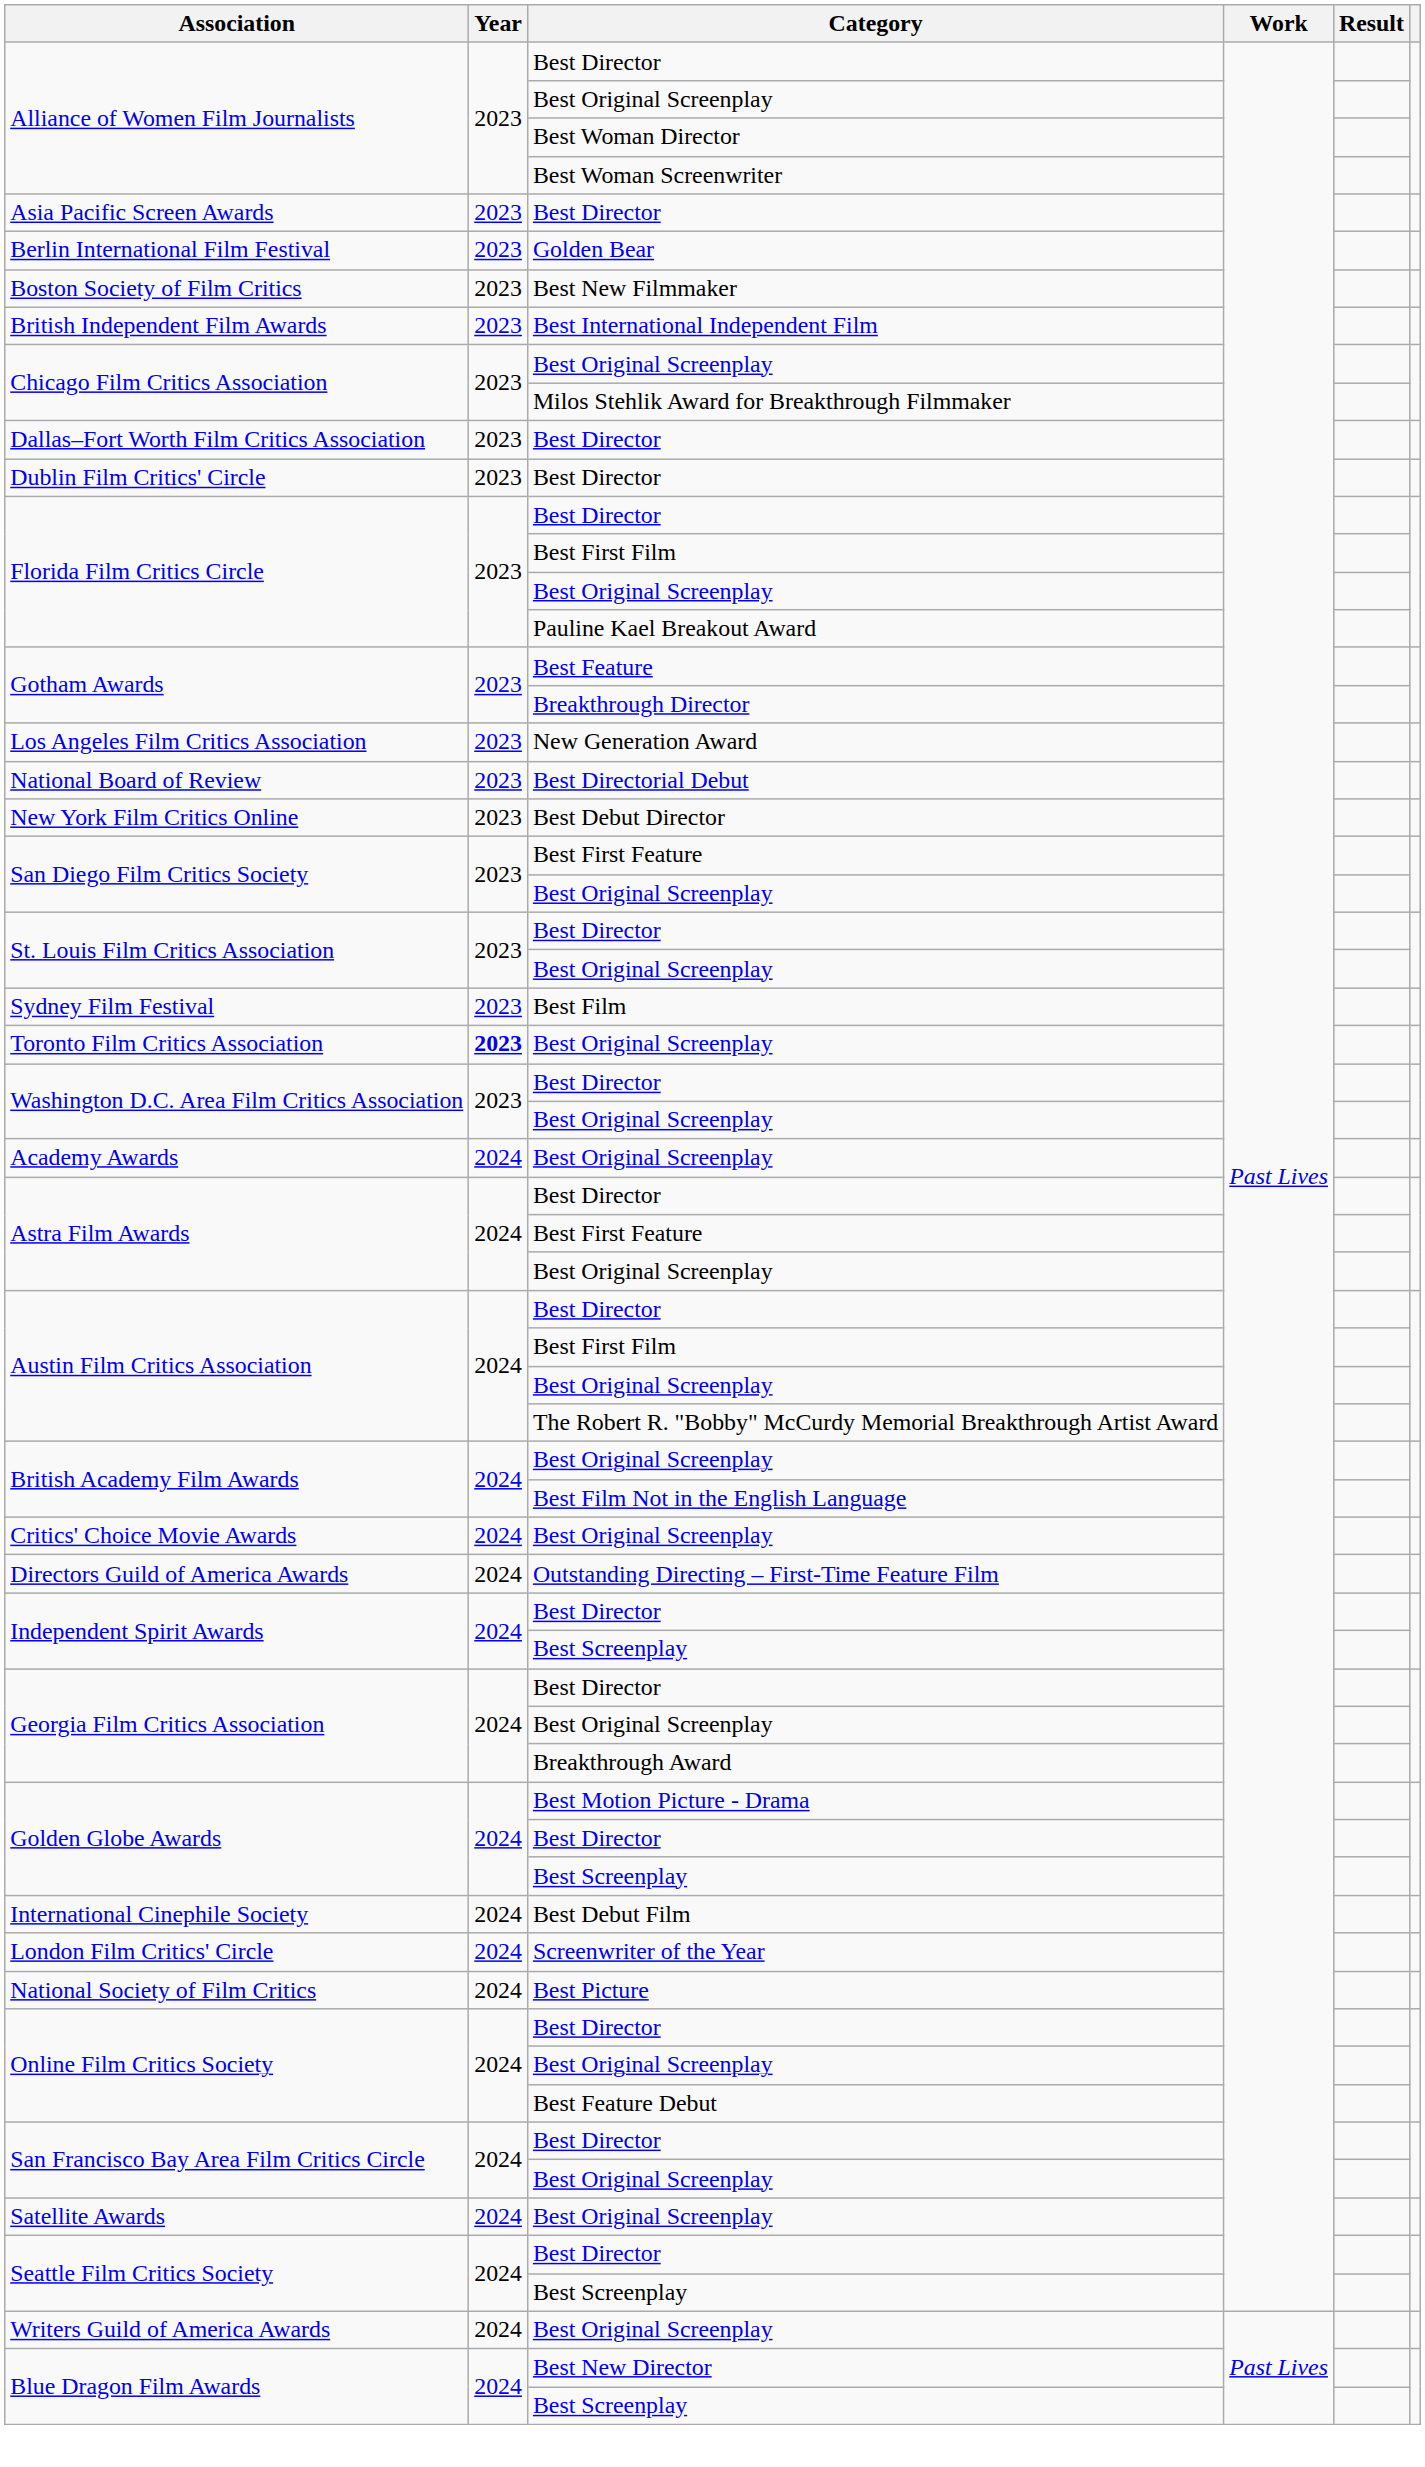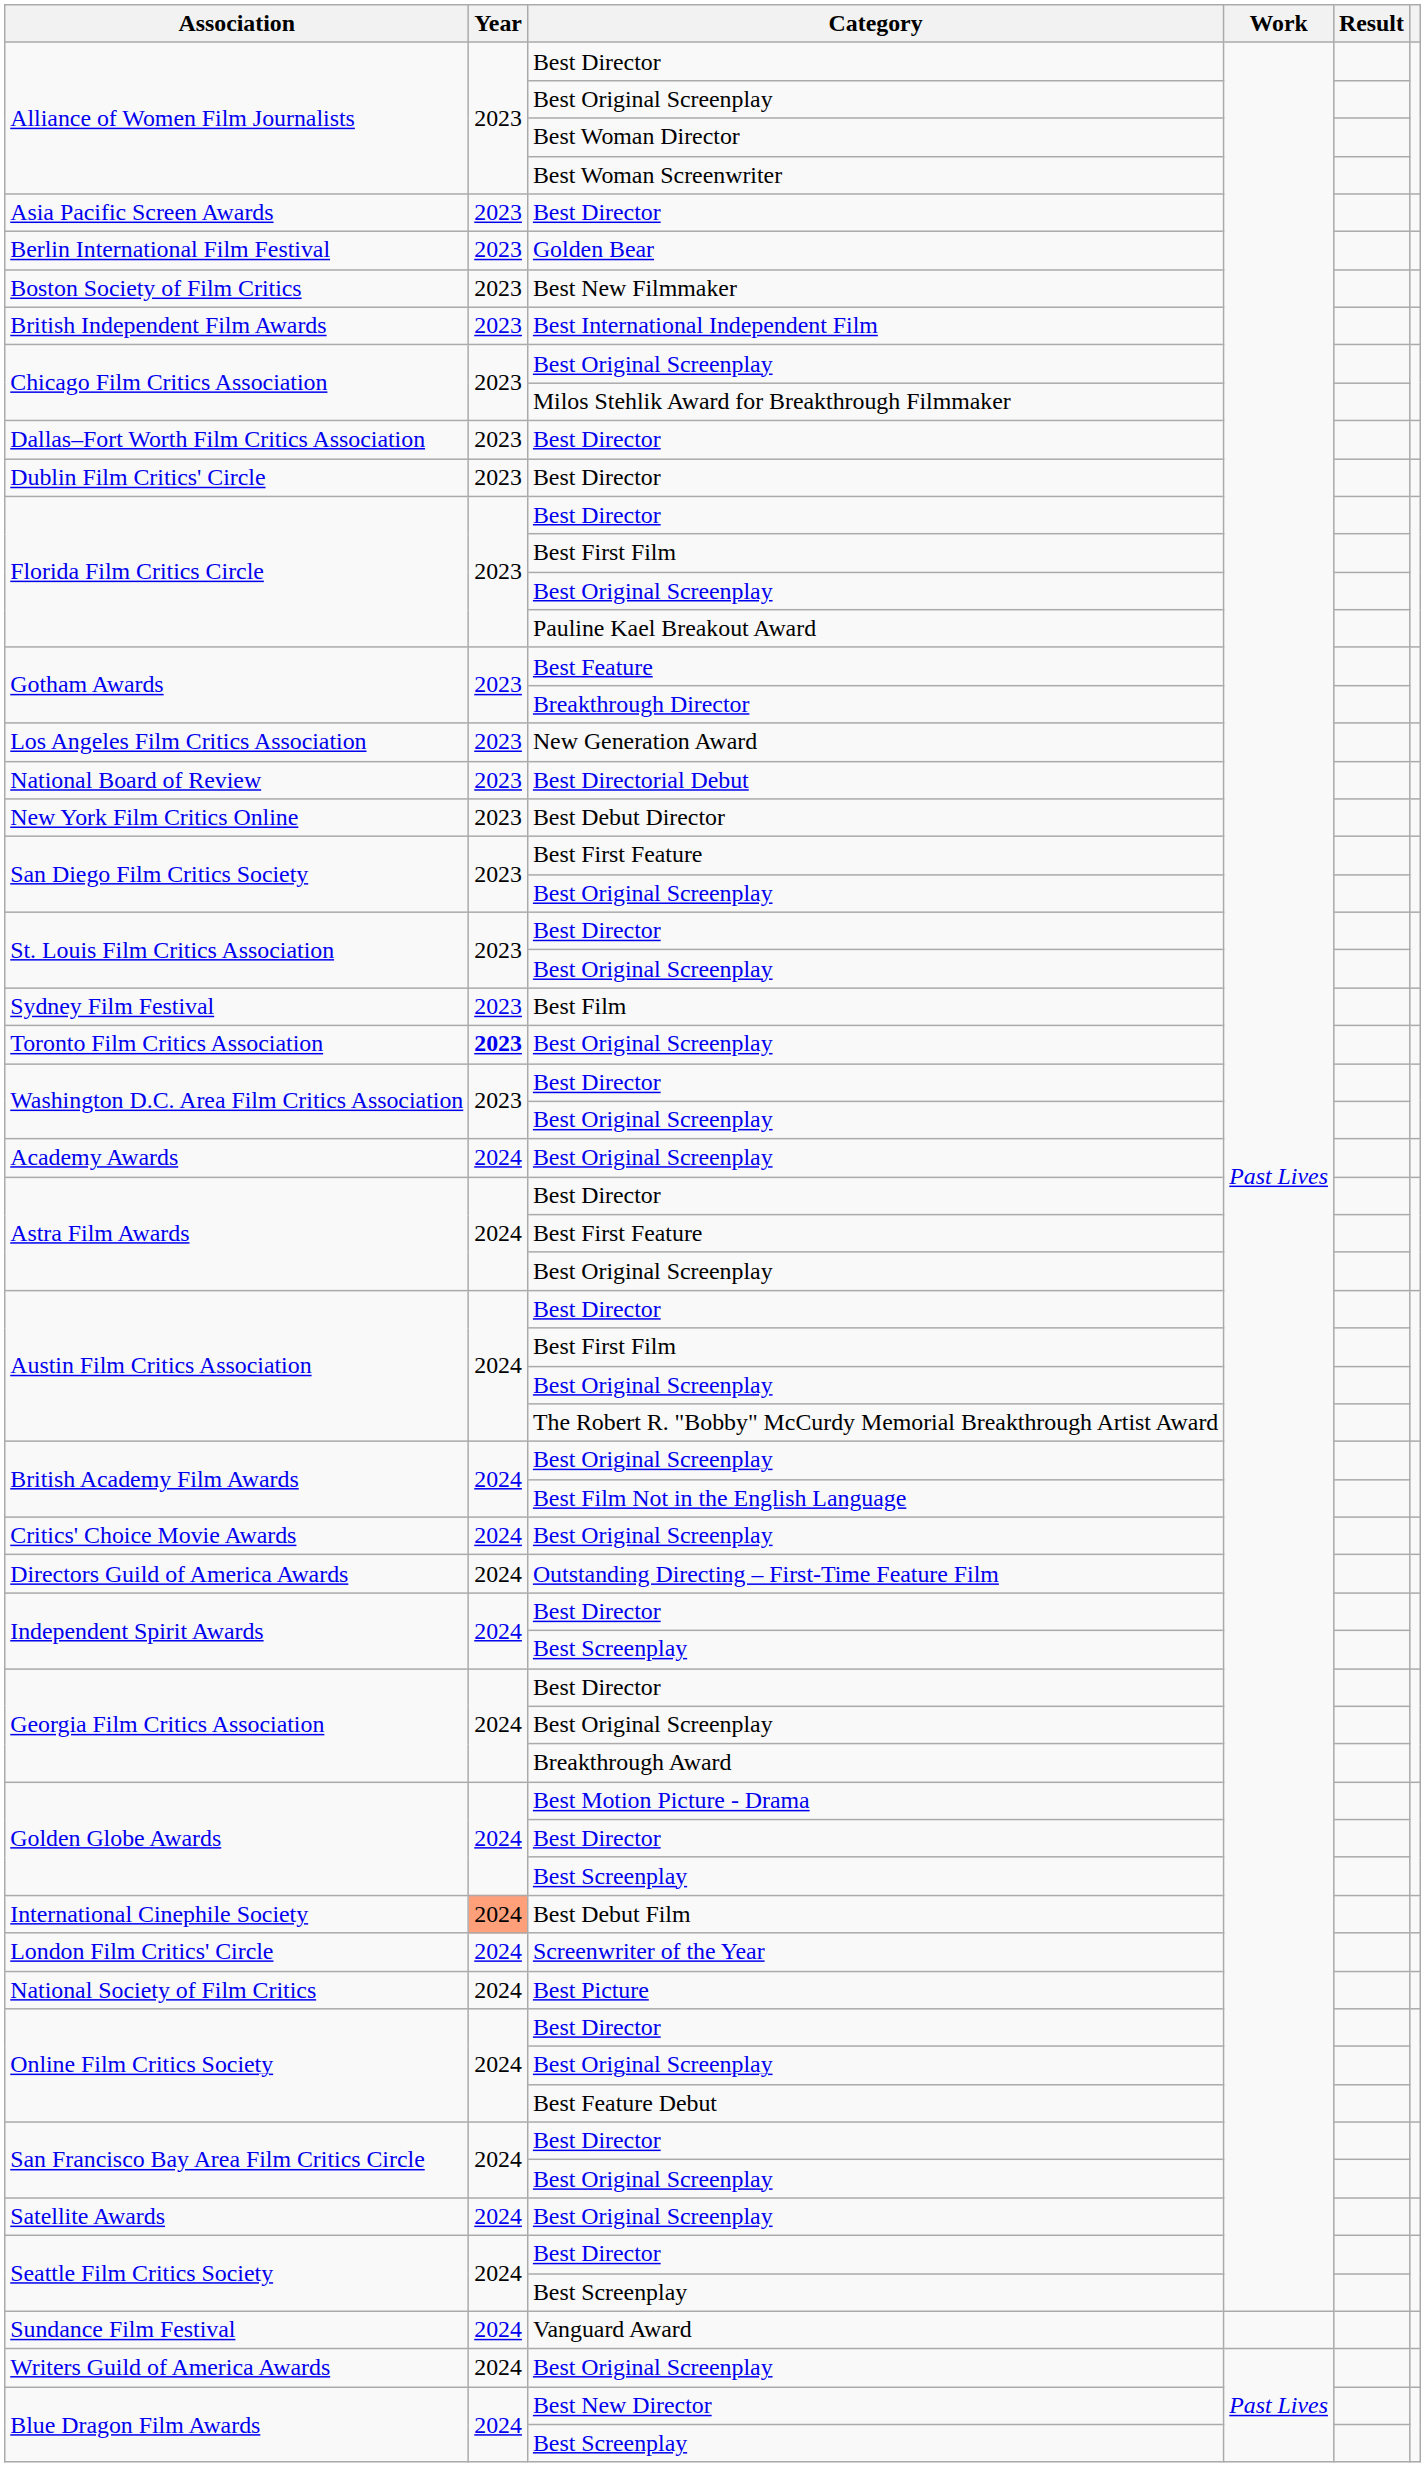International Cinephile Society | Year: no background -> lightsalmon background
+ row: Sundance Film Festival | 2024 | Vanguard Award
